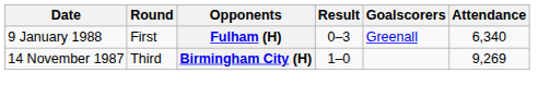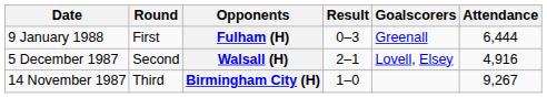Fulham (H) | Attendance: 6,340 -> 6,444
+ row: 5 December 1987 | Second | Walsall (H) | 2–1 | Lovell, Elsey | 4,916
Birmingham City (H) | Attendance: 9,269 -> 9,267
